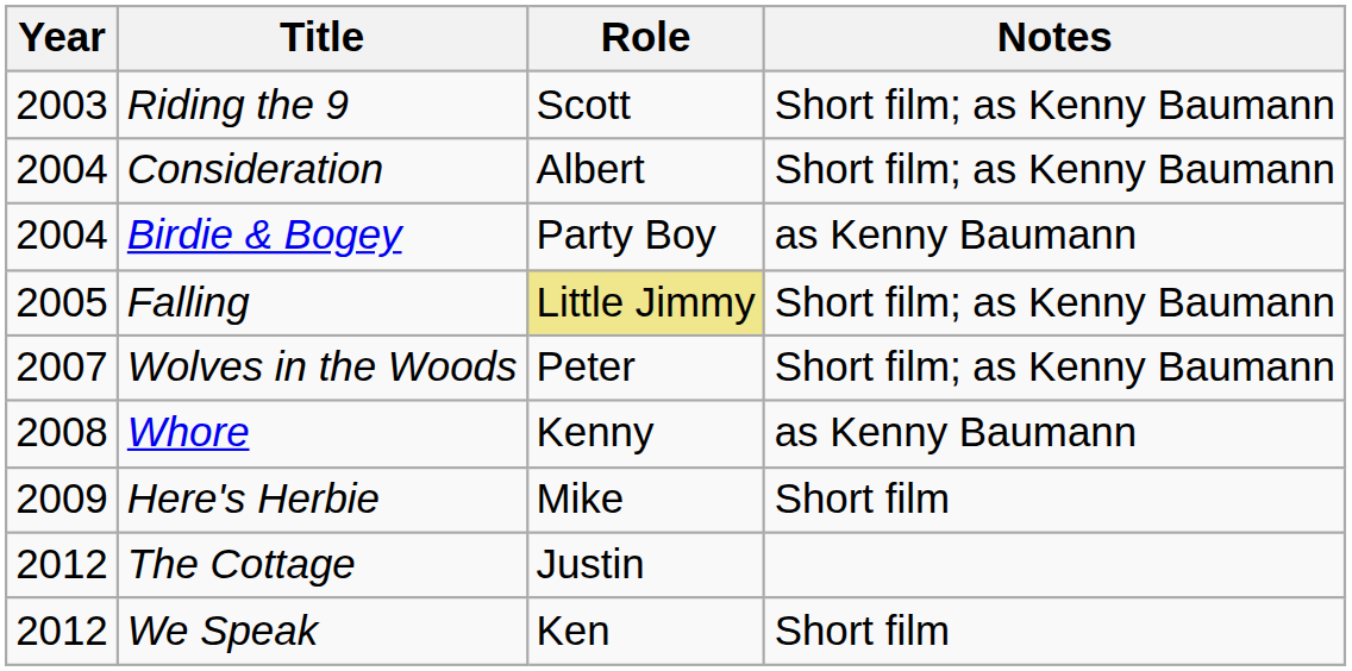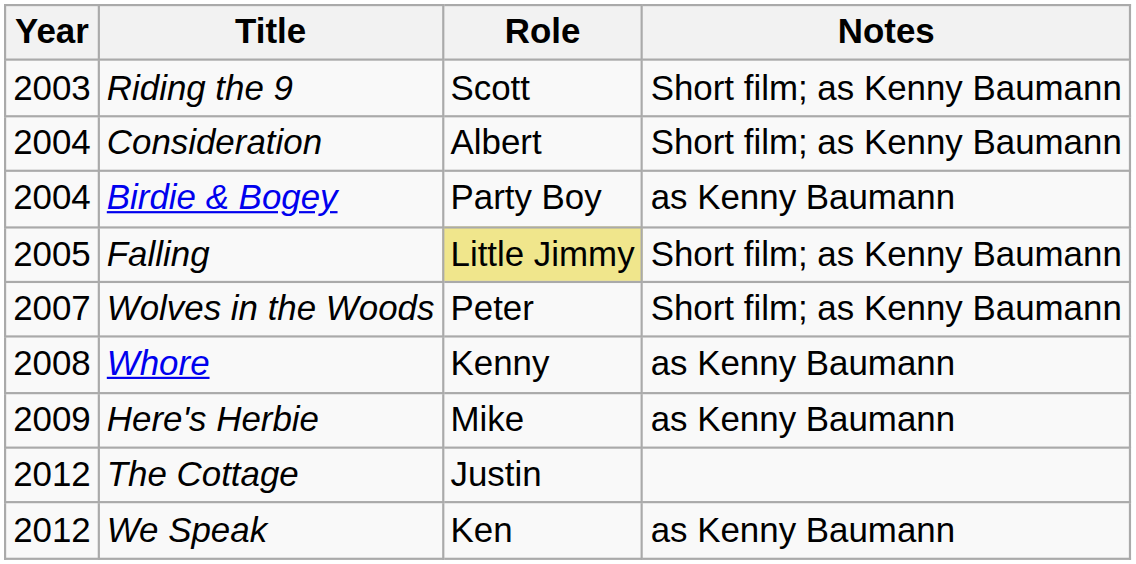Here's Herbie | Notes: Short film -> as Kenny Baumann
We Speak | Notes: Short film -> as Kenny Baumann
